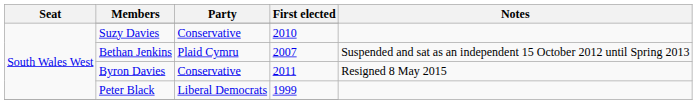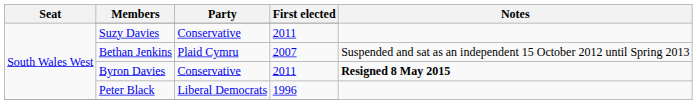Suzy Davies | First elected: 2010 -> 2011
Byron Davies | Notes: normal -> bold
Peter Black | First elected: 1999 -> 1996
